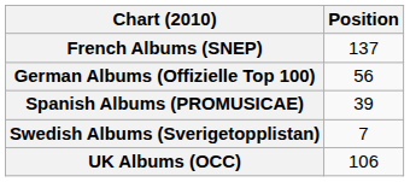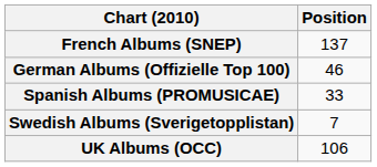German Albums (Offizielle Top 100) | Position: 56 -> 46
Spanish Albums (PROMUSICAE) | Position: 39 -> 33
